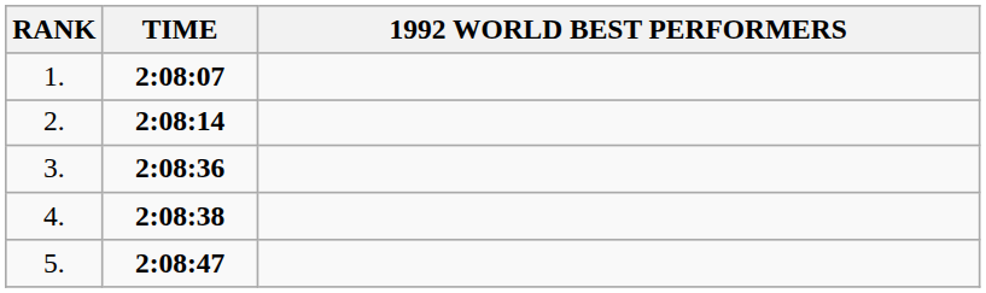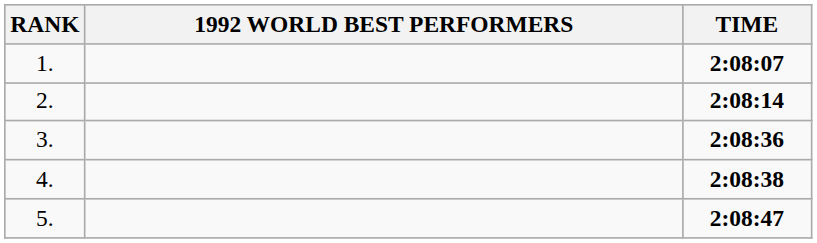columns swapped: 1992 WORLD BEST PERFORMERS <-> TIME
